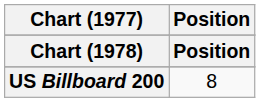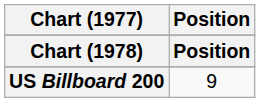US Billboard 200 | Position: 8 -> 9
